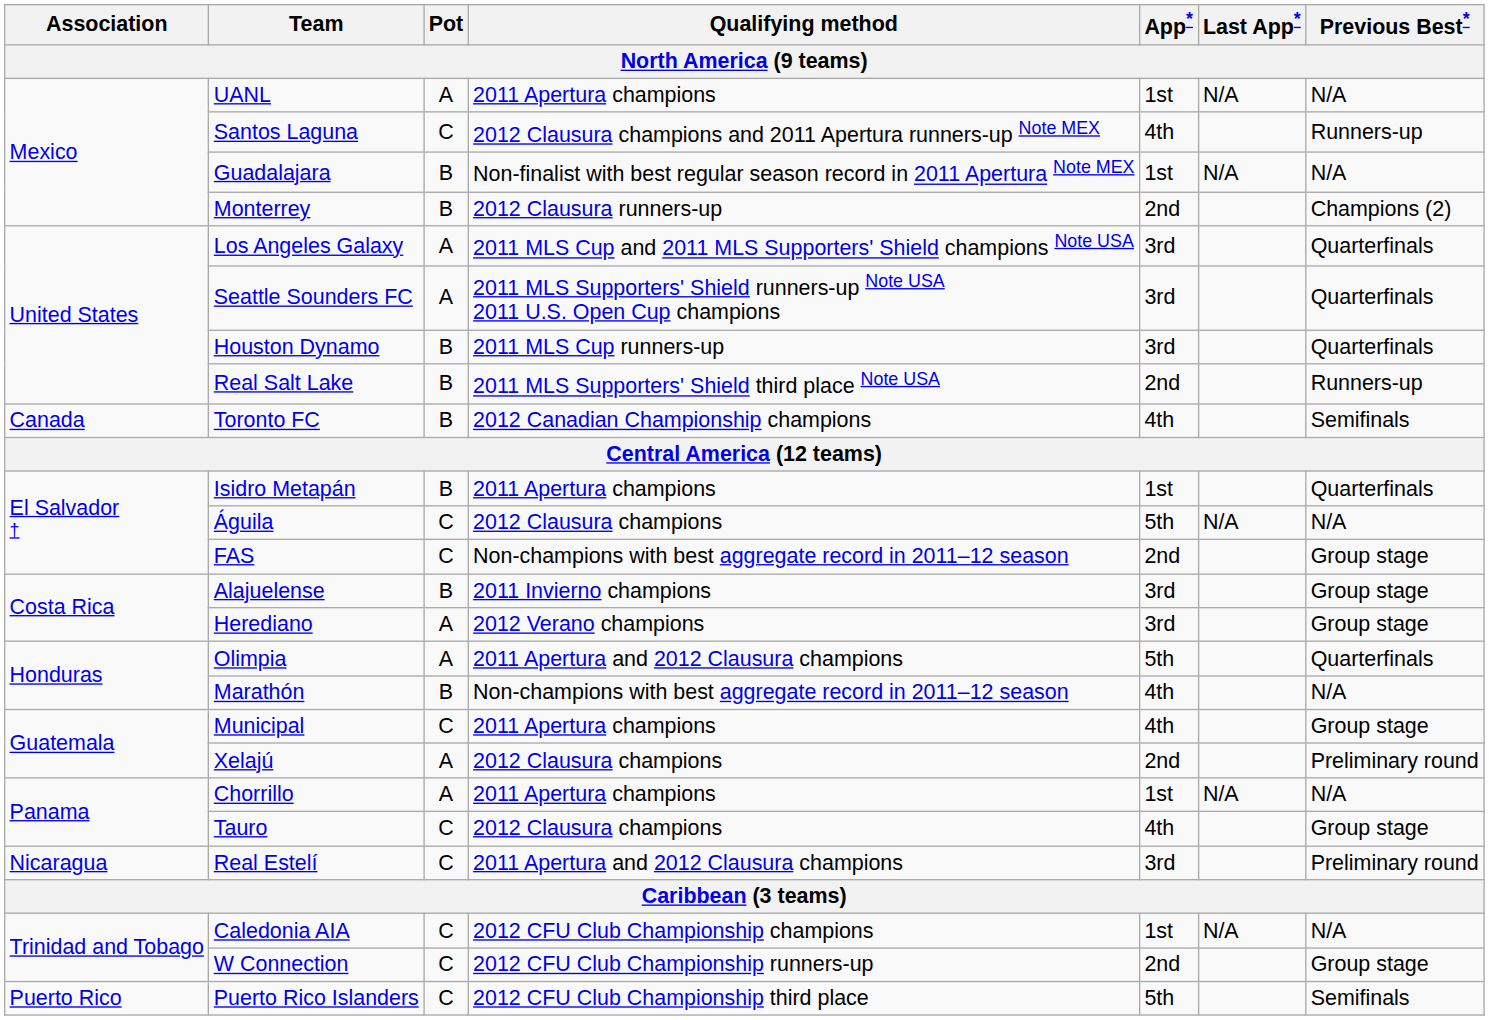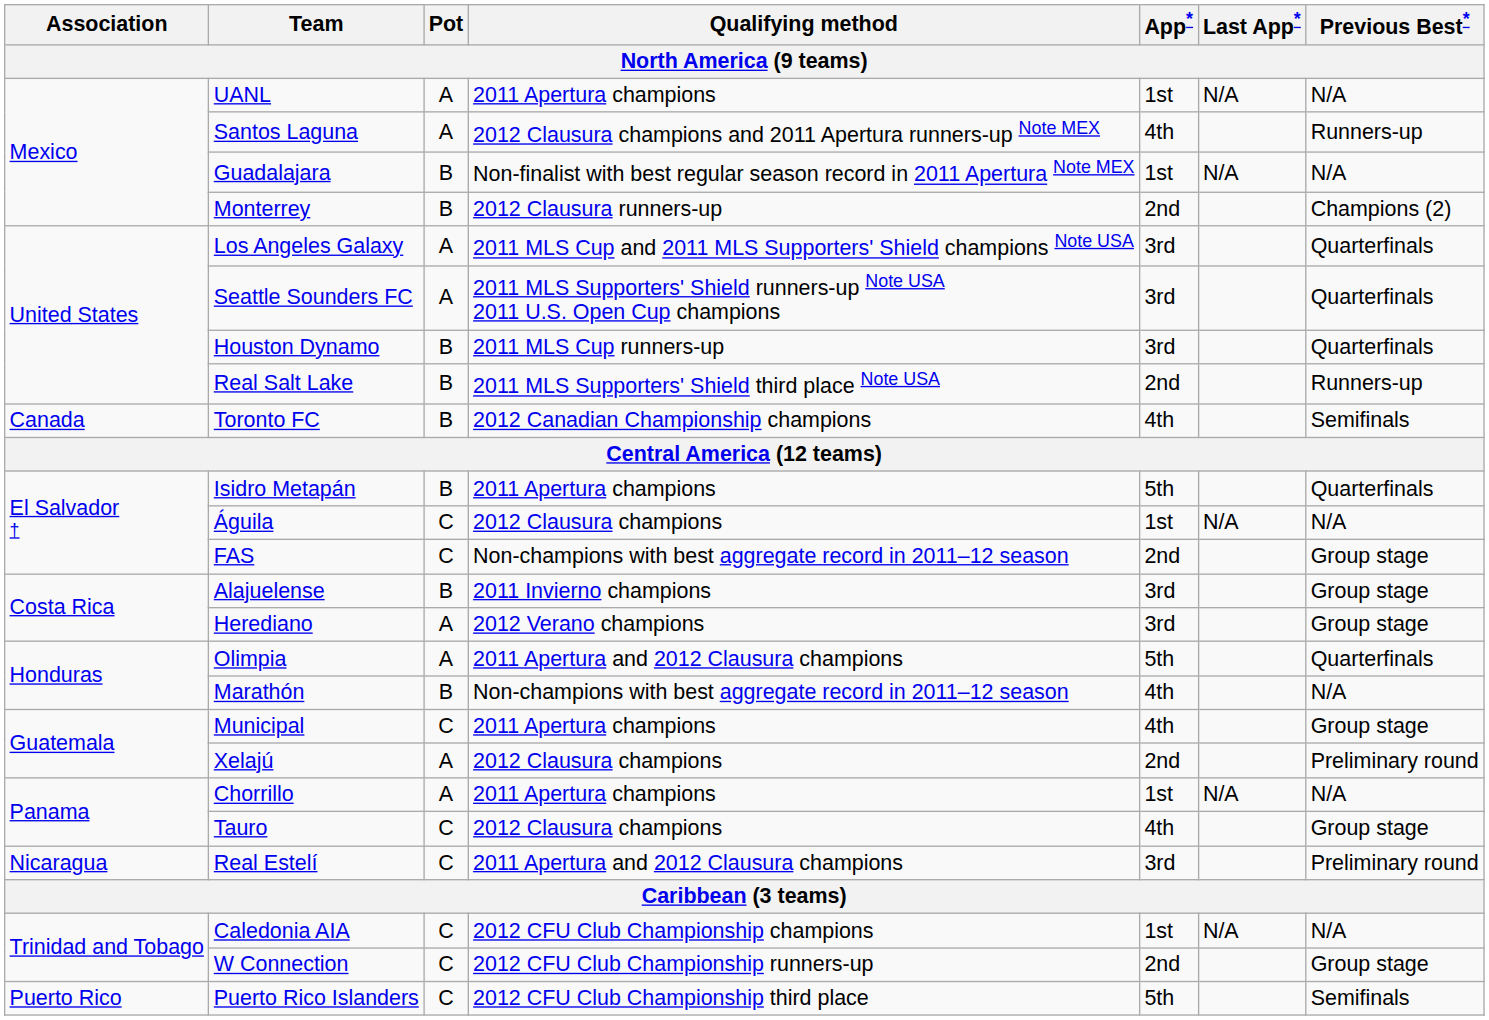Santos Laguna | Pot: C -> A
Isidro Metapán | App*: 1st -> 5th
Águila | App*: 5th -> 1st
